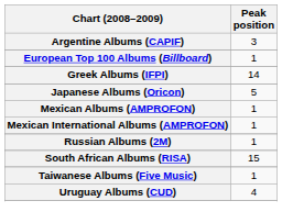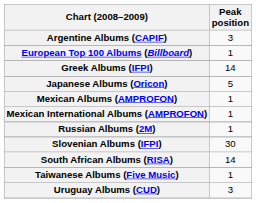+ row: Slovenian Albums (IFPI) | 30
South African Albums (RISA) | Peak position: 15 -> 14
Uruguay Albums (CUD) | Peak position: 4 -> 3
